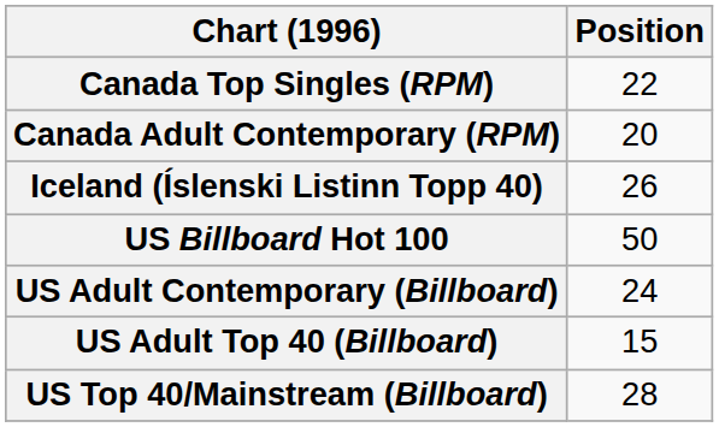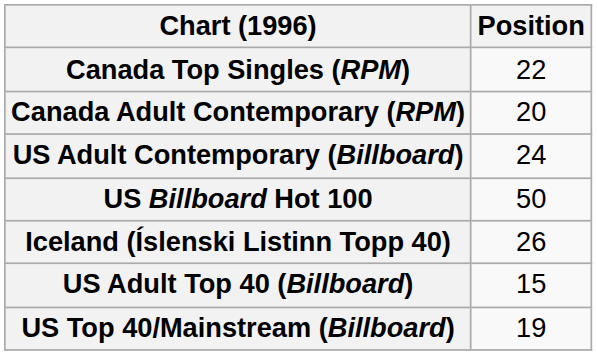rows swapped: Iceland (Íslenski Listinn Topp 40) <-> US Adult Contemporary (Billboard)
US Top 40/Mainstream (Billboard) | Position: 28 -> 19
